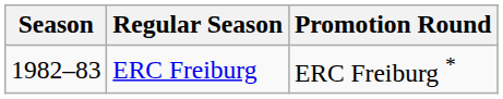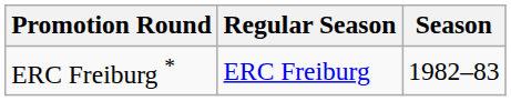columns swapped: Season <-> Promotion Round
